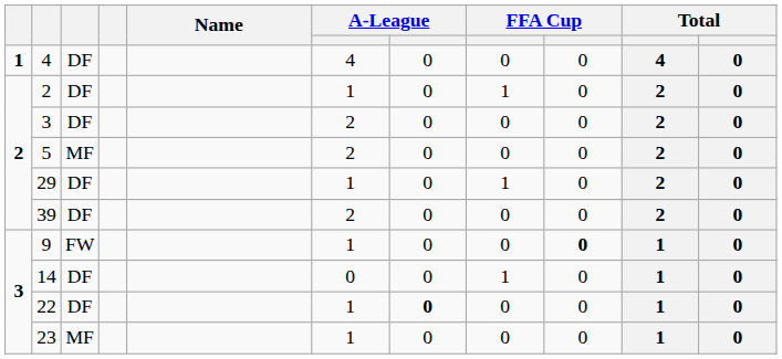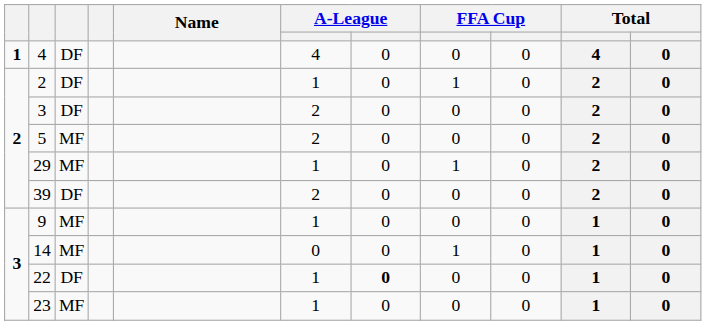29 | column 3: DF -> MF
9 | column 3: FW -> MF
9 | column 9: bold -> normal
14 | column 3: DF -> MF
